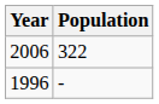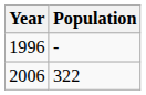rows swapped: 1996 <-> 2006
